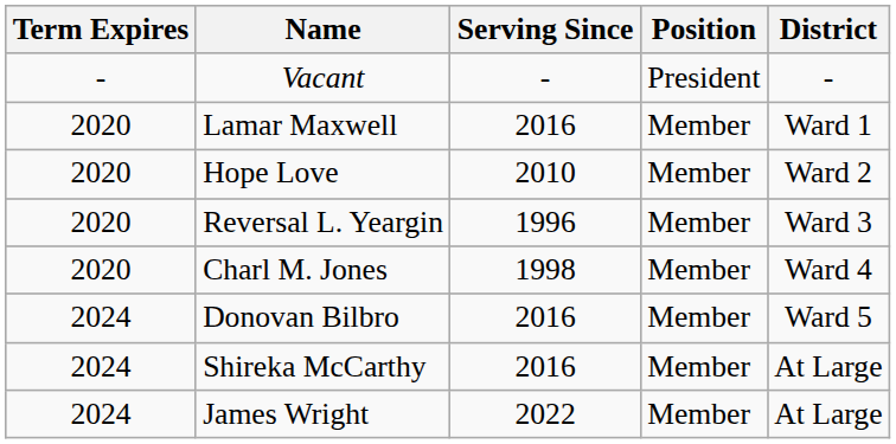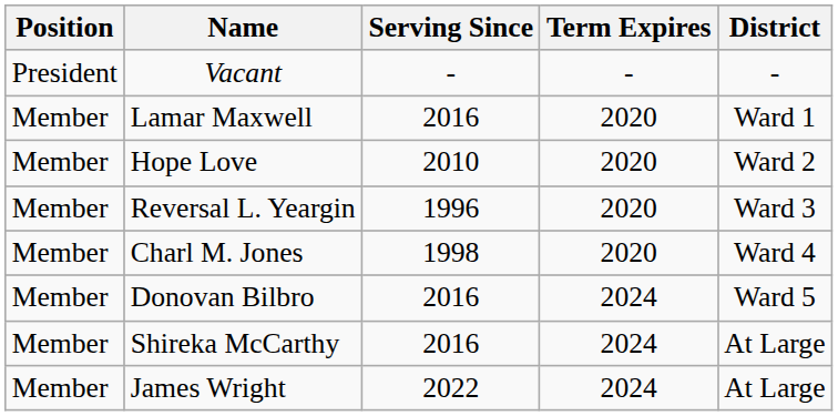columns swapped: Position <-> Term Expires
